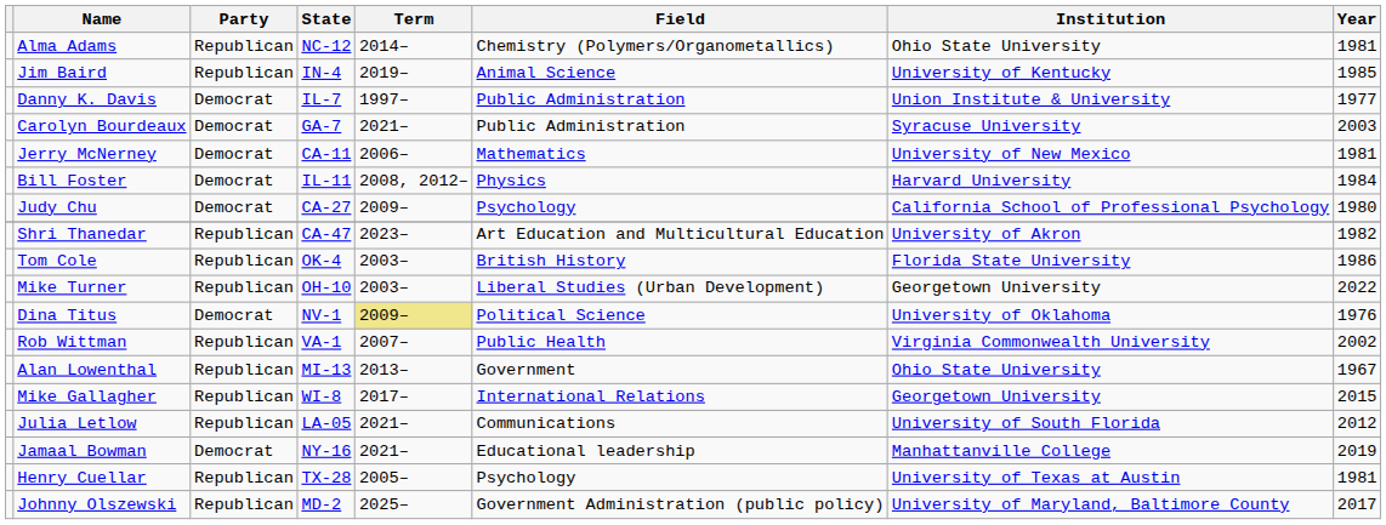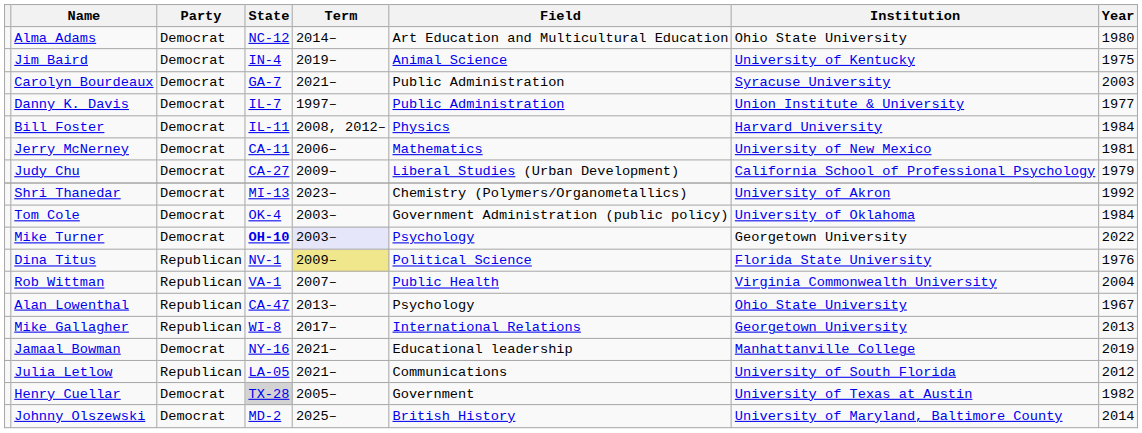Alma Adams | Party: Republican -> Democrat
Alma Adams | Field: Chemistry (Polymers/Organometallics) -> Art Education and Multicultural Education
Alma Adams | Year: 1981 -> 1980
Jim Baird | Party: Republican -> Democrat
Jim Baird | Year: 1985 -> 1975
rows swapped: Carolyn Bourdeaux <-> Danny K. Davis
rows swapped: Jerry McNerney <-> Bill Foster
Judy Chu | Field: Psychology -> Liberal Studies (Urban Development)
Judy Chu | Year: 1980 -> 1979
Shri Thanedar | Party: Republican -> Democrat
Shri Thanedar | State: CA-47 -> MI-13
Shri Thanedar | Field: Art Education and Multicultural Education -> Chemistry (Polymers/Organometallics)
Shri Thanedar | Year: 1982 -> 1992
Tom Cole | Party: Republican -> Democrat
Tom Cole | Field: British History -> Government Administration (public policy)
Tom Cole | Institution: Florida State University -> University of Oklahoma
Tom Cole | Year: 1986 -> 1984
Mike Turner | Party: Republican -> Democrat
Mike Turner | State: normal -> bold
Mike Turner | Term: no background -> lavender background
Mike Turner | Field: Liberal Studies (Urban Development) -> Psychology
Dina Titus | Party: Democrat -> Republican
Dina Titus | Institution: University of Oklahoma -> Florida State University
Rob Wittman | Year: 2002 -> 2004
Alan Lowenthal | State: MI-13 -> CA-47
Alan Lowenthal | Field: Government -> Psychology
Mike Gallagher | Year: 2015 -> 2013
rows swapped: Jamaal Bowman <-> Julia Letlow
Henry Cuellar | Party: Republican -> Democrat
Henry Cuellar | State: no background -> lightgrey background
Henry Cuellar | Field: Psychology -> Government
Henry Cuellar | Year: 1981 -> 1982
Johnny Olszewski | Party: Republican -> Democrat
Johnny Olszewski | Field: Government Administration (public policy) -> British History
Johnny Olszewski | Year: 2017 -> 2014
